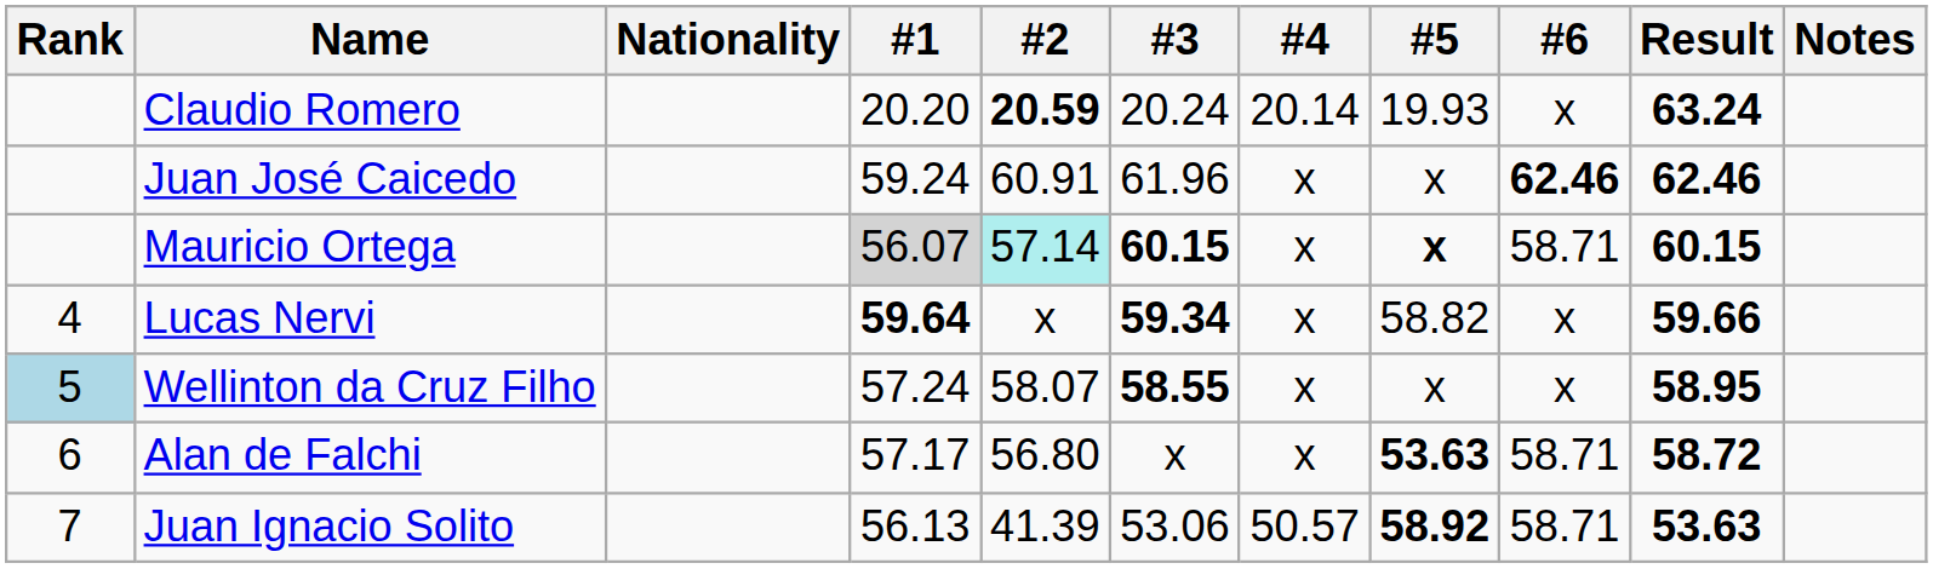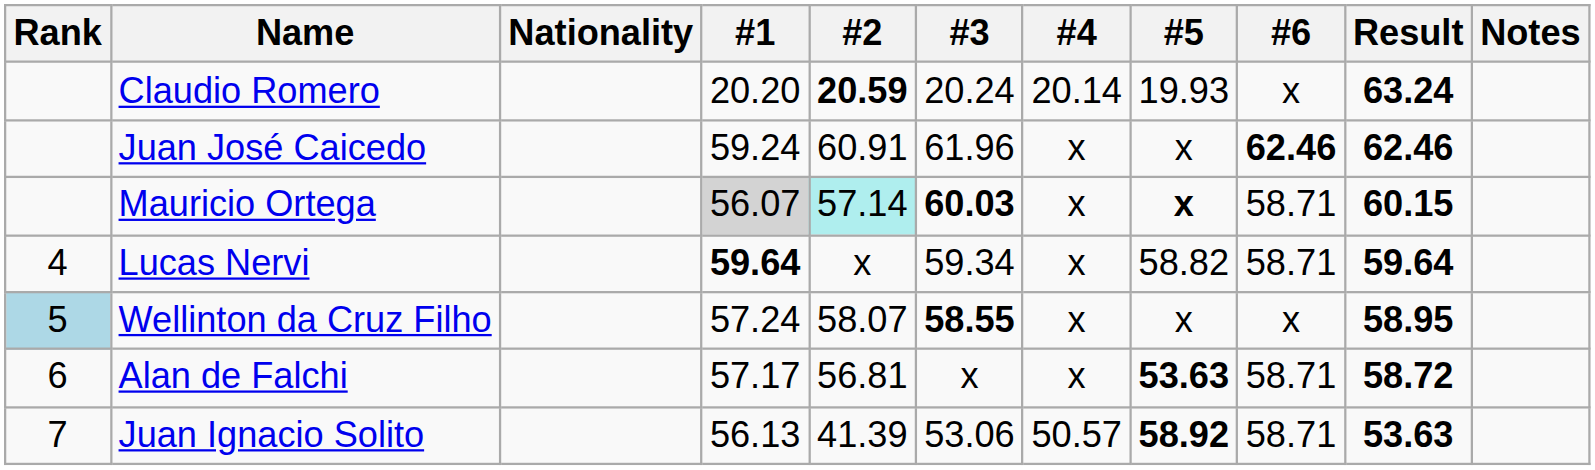Mauricio Ortega | #3: 60.15 -> 60.03
Lucas Nervi | #3: bold -> normal
Lucas Nervi | #6: x -> 58.71
Lucas Nervi | Result: 59.66 -> 59.64
Alan de Falchi | #2: 56.80 -> 56.81
